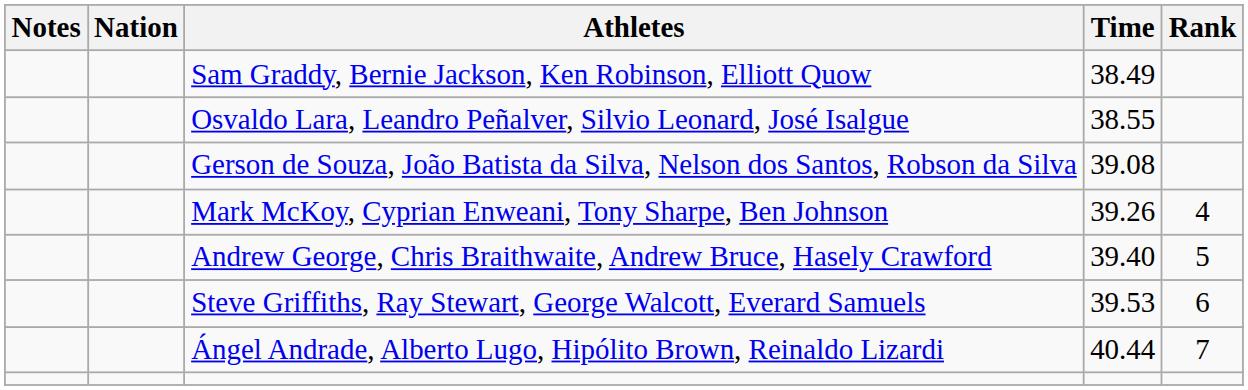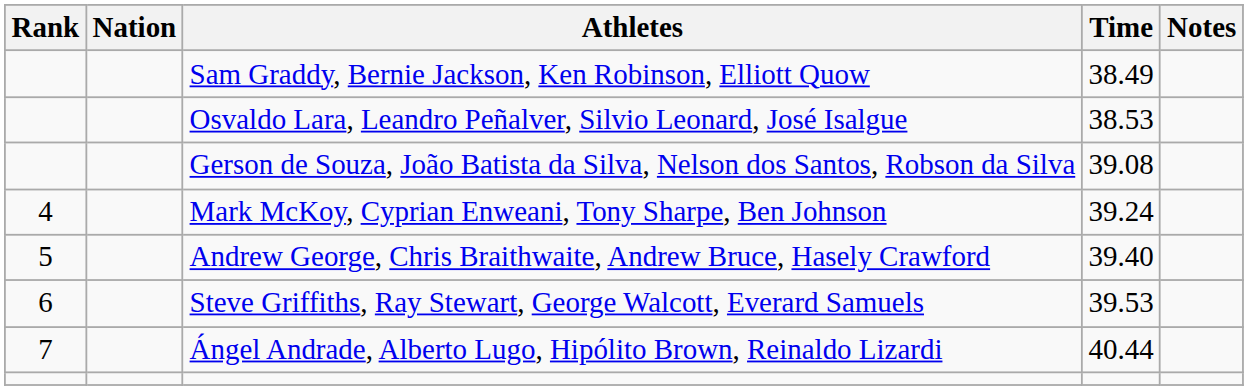columns swapped: Rank <-> Notes
Osvaldo Lara, Leandro Peñalver, Silvio Leonard, José Isalgue | Time: 38.55 -> 38.53
Mark McKoy, Cyprian Enweani, Tony Sharpe, Ben Johnson | Time: 39.26 -> 39.24
